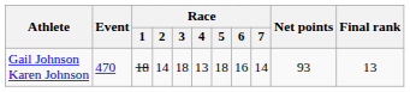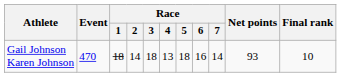Gail Johnson Karen Johnson | Final rank: 13 -> 10
